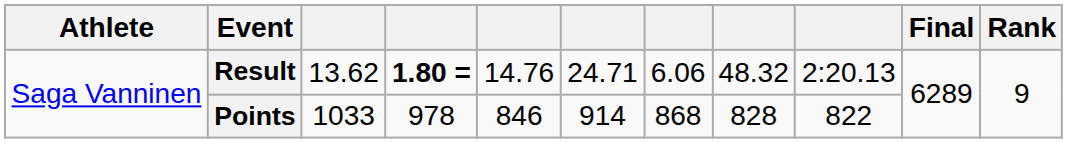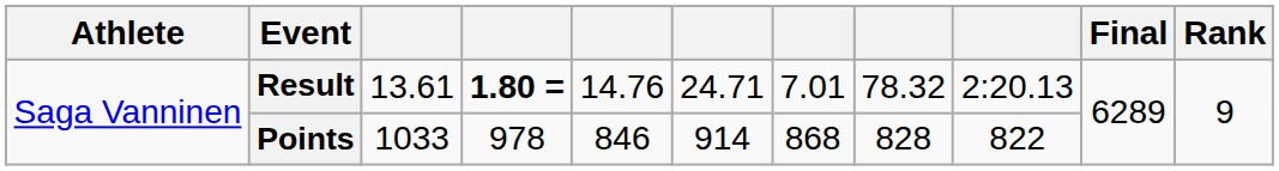Result | column 3: 13.62 -> 13.61
Result | column 7: 6.06 -> 7.01
Result | column 8: 48.32 -> 78.32
